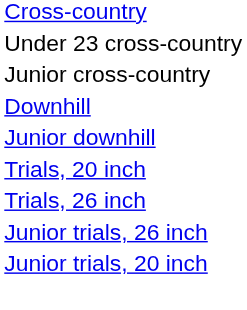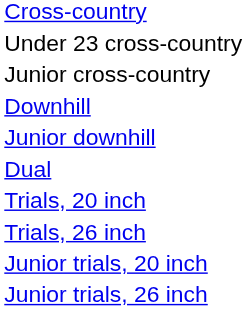+ row: Dual
rows swapped: Junior trials, 20 inch <-> Junior trials, 26 inch
